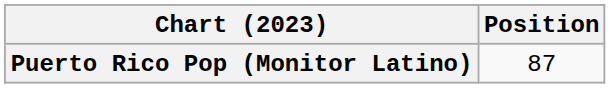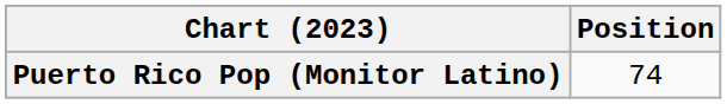Puerto Rico Pop (Monitor Latino) | Position: 87 -> 74
